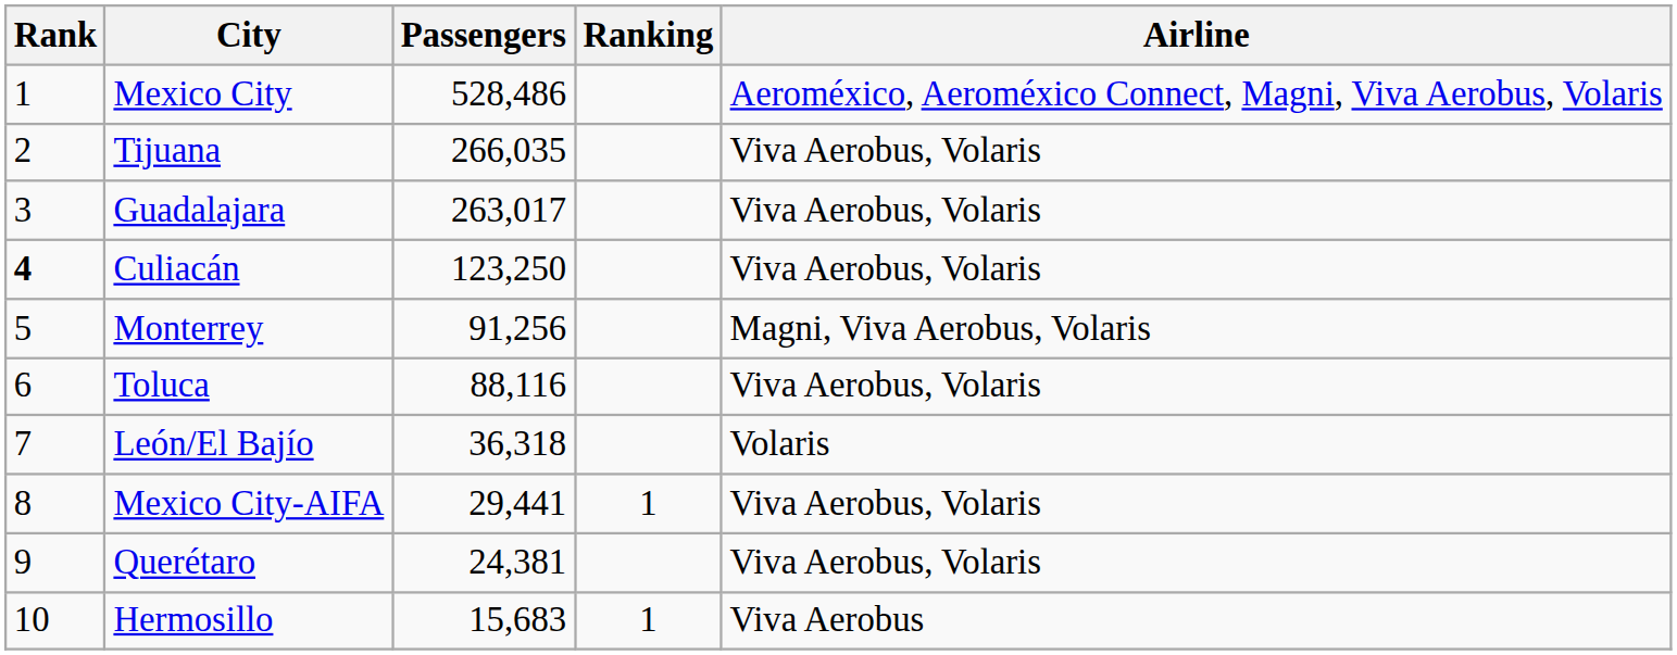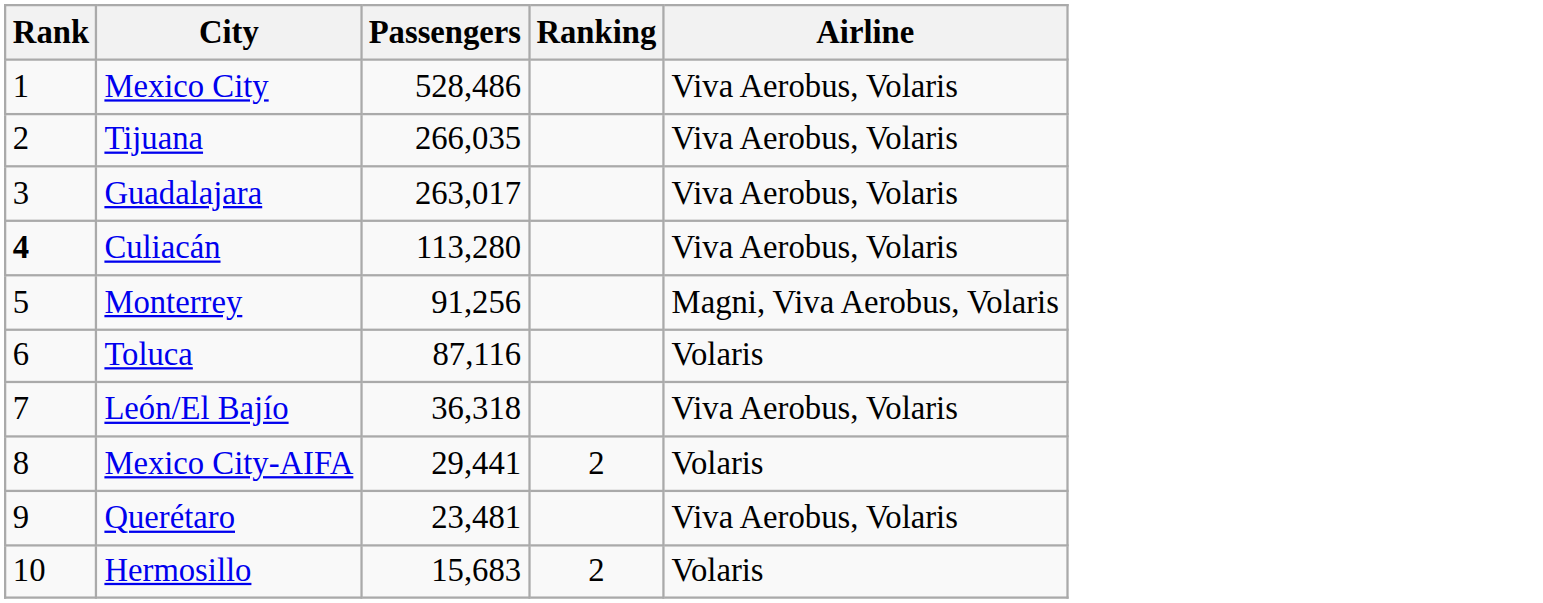Mexico City | Airline: Aeroméxico, Aeroméxico Connect, Magni, Viva Aerobus, Volaris -> Viva Aerobus, Volaris
Culiacán | Passengers: 123,250 -> 113,280
Toluca | Passengers: 88,116 -> 87,116
Toluca | Airline: Viva Aerobus, Volaris -> Volaris
León/El Bajío | Airline: Volaris -> Viva Aerobus, Volaris
Mexico City-AIFA | Ranking: 1 -> 2
Mexico City-AIFA | Airline: Viva Aerobus, Volaris -> Volaris
Querétaro | Passengers: 24,381 -> 23,481
Hermosillo | Ranking: 1 -> 2
Hermosillo | Airline: Viva Aerobus -> Volaris
